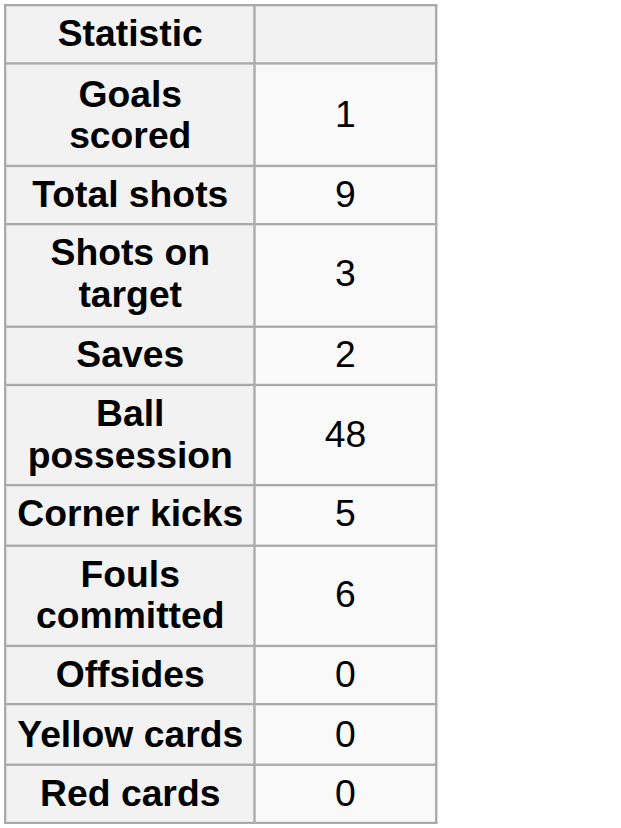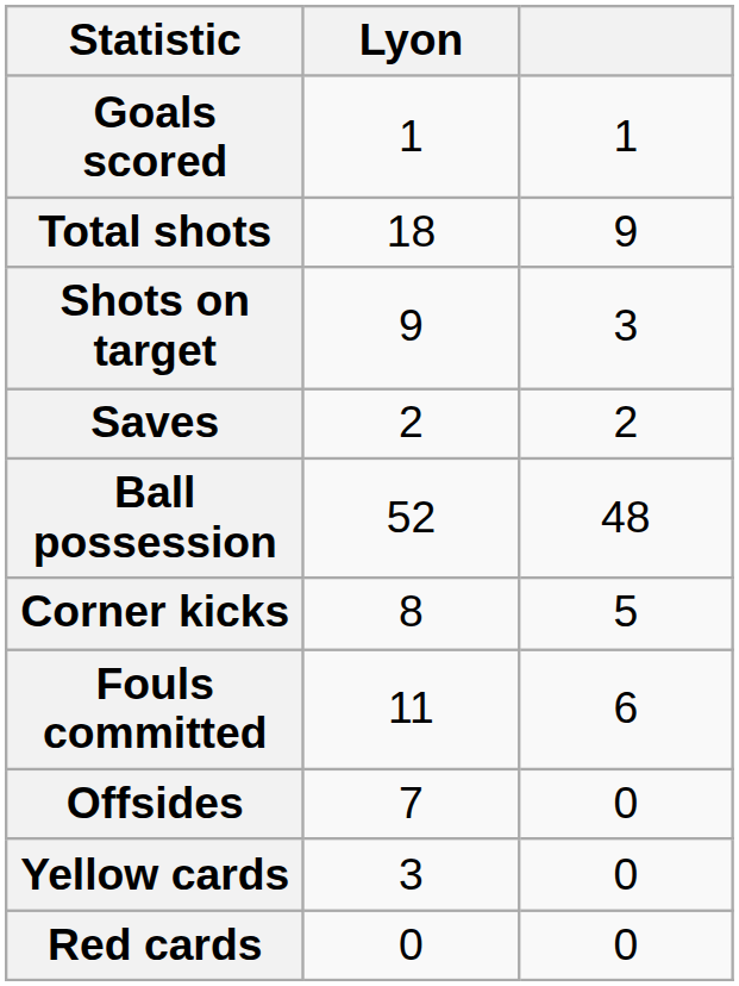+ column: Lyon | 1 | 18 | 9 | 2 | 52 | 8 | 11 | 7 | 3 | 0
